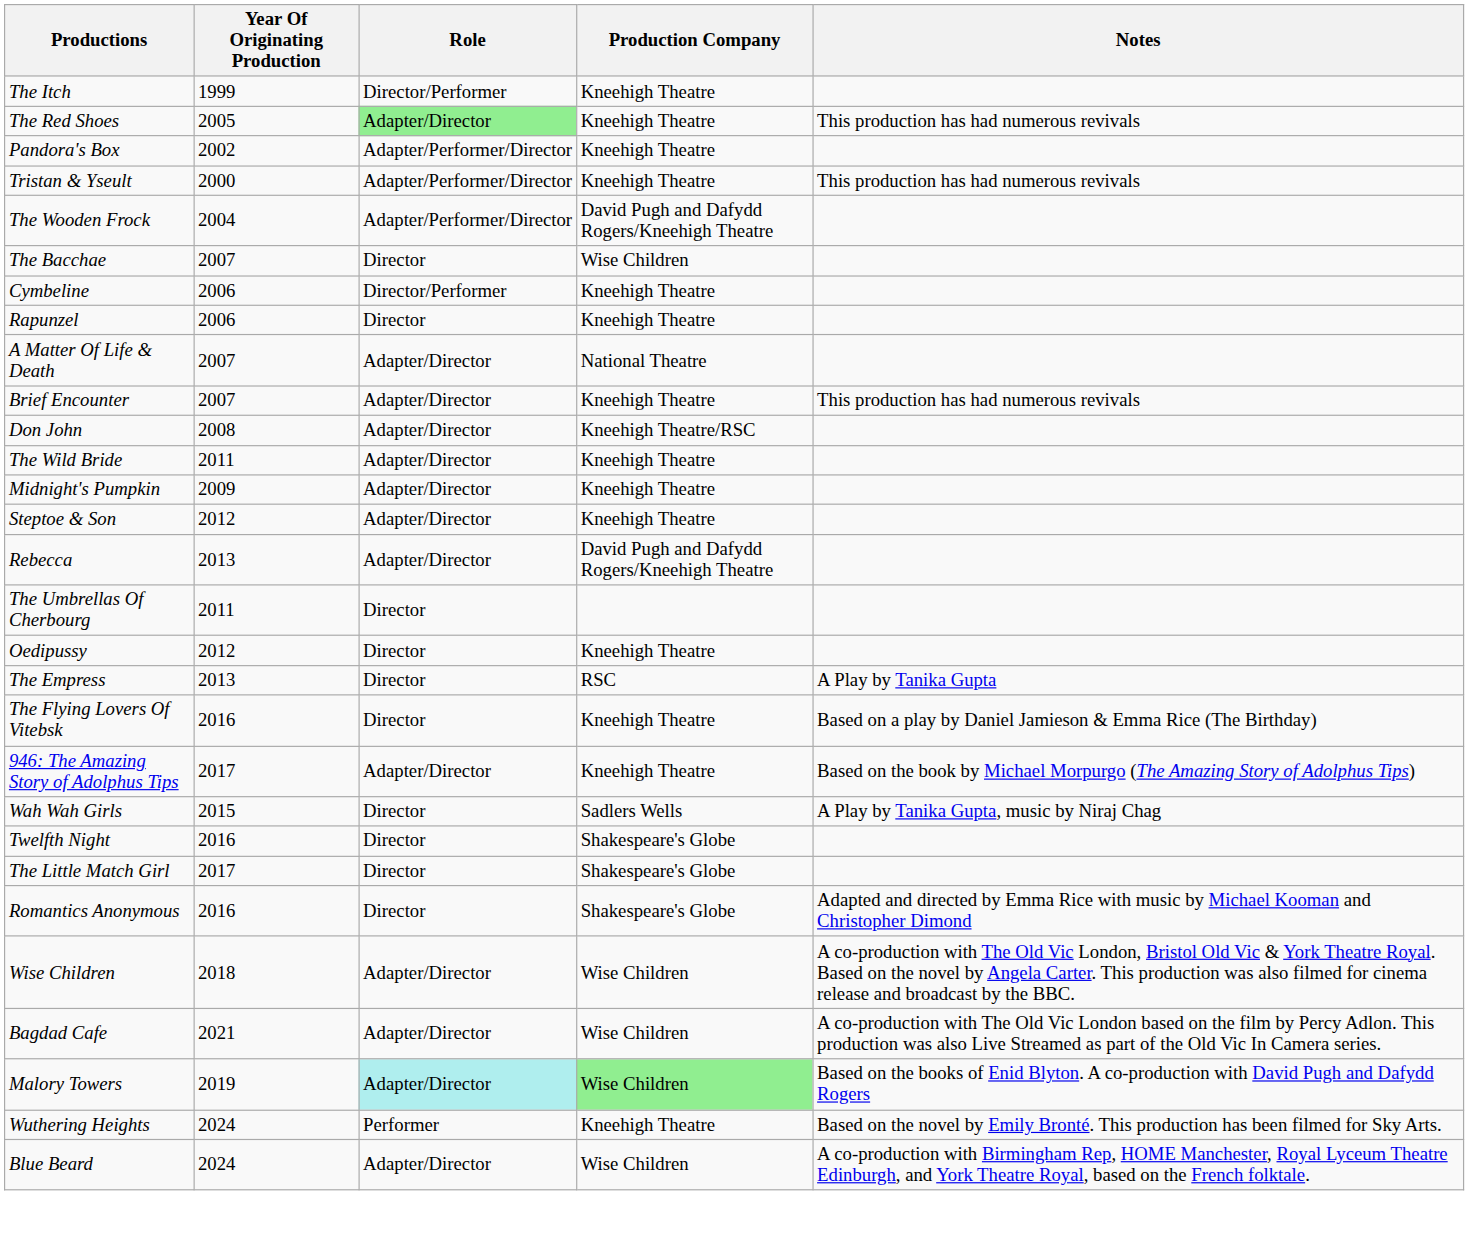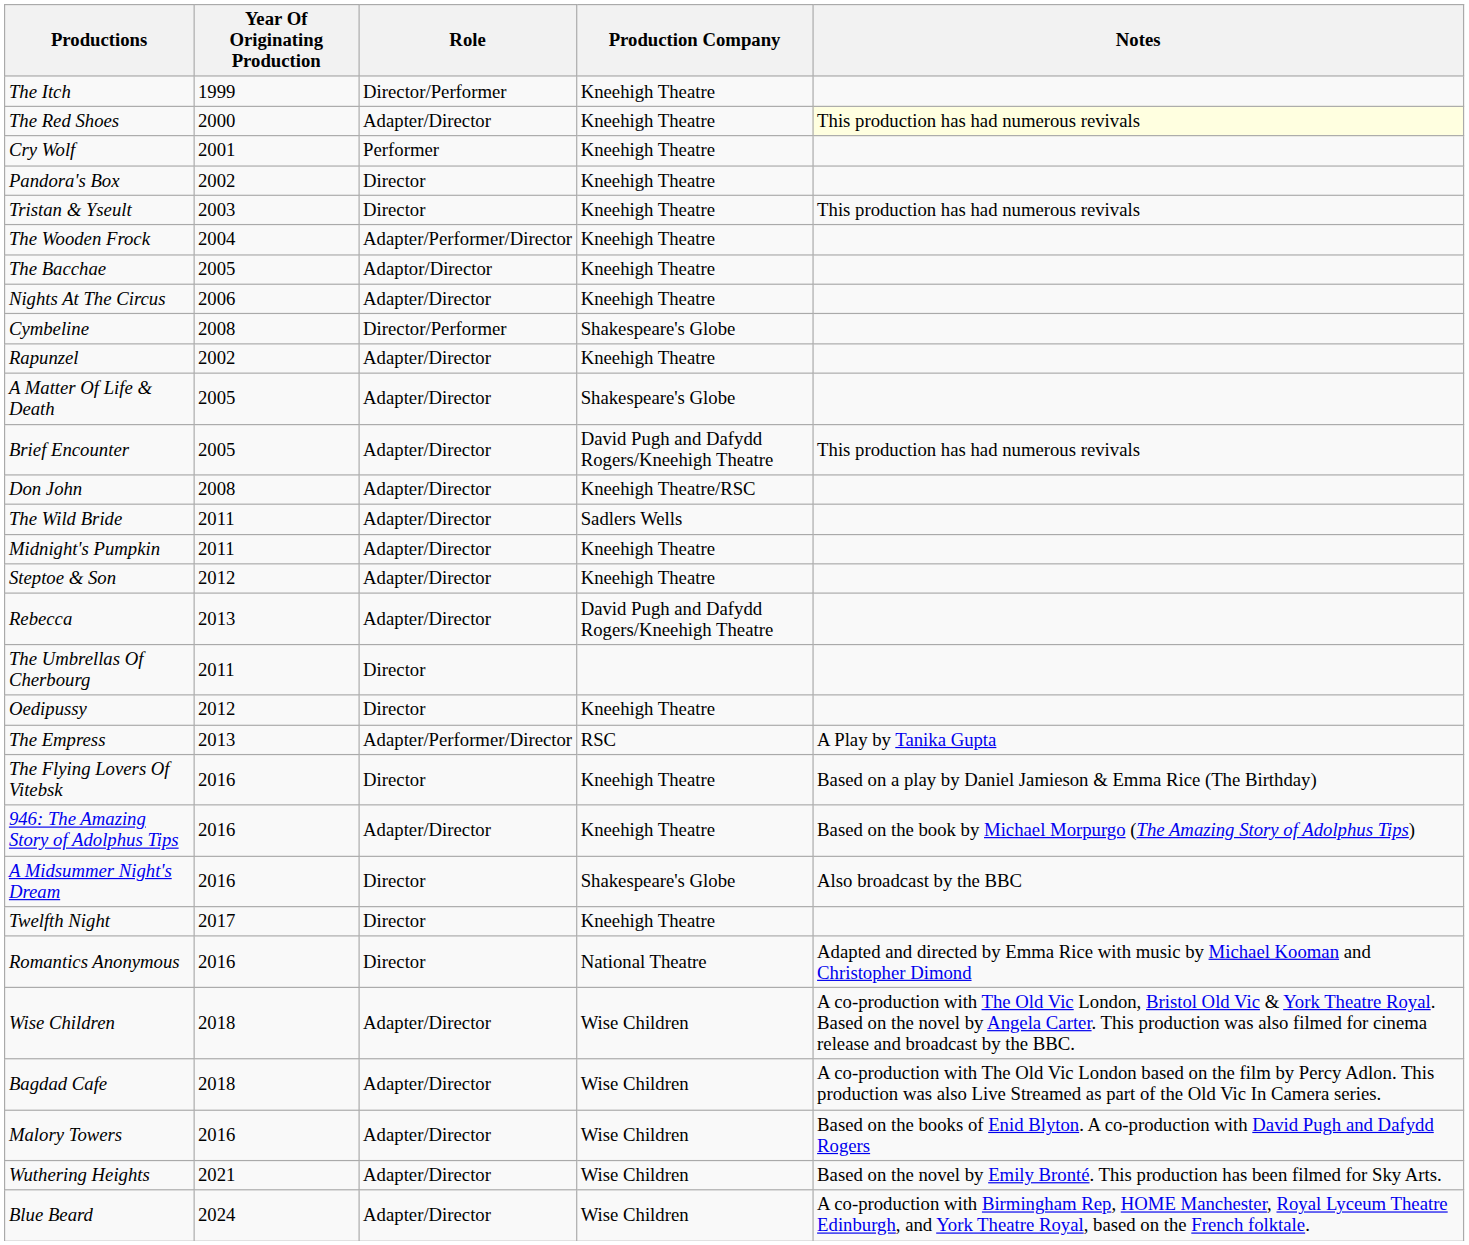The Red Shoes | Year Of Originating Production: 2005 -> 2000
The Red Shoes | Role: lightgreen background -> no background
The Red Shoes | Notes: no background -> lightyellow background
+ row: Cry Wolf | 2001 | Performer | Kneehigh Theatre
Pandora's Box | Role: Adapter/Performer/Director -> Director
Tristan & Yseult | Year Of Originating Production: 2000 -> 2003
Tristan & Yseult | Role: Adapter/Performer/Director -> Director
The Wooden Frock | Production Company: David Pugh and Dafydd Rogers/Kneehigh Theatre -> Kneehigh Theatre
The Bacchae | Year Of Originating Production: 2007 -> 2005
The Bacchae | Role: Director -> Adaptor/Director
The Bacchae | Production Company: Wise Children -> Kneehigh Theatre
+ row: Nights At The Circus | 2006 | Adapter/Director | Kneehigh Theatre
Cymbeline | Year Of Originating Production: 2006 -> 2008
Cymbeline | Production Company: Kneehigh Theatre -> Shakespeare's Globe
Rapunzel | Year Of Originating Production: 2006 -> 2002
Rapunzel | Role: Director -> Adapter/Director
A Matter Of Life & Death | Year Of Originating Production: 2007 -> 2005
A Matter Of Life & Death | Production Company: National Theatre -> Shakespeare's Globe
Brief Encounter | Year Of Originating Production: 2007 -> 2005
Brief Encounter | Production Company: Kneehigh Theatre -> David Pugh and Dafydd Rogers/Kneehigh Theatre
The Wild Bride | Production Company: Kneehigh Theatre -> Sadlers Wells
Midnight's Pumpkin | Year Of Originating Production: 2009 -> 2011
The Empress | Role: Director -> Adapter/Performer/Director
946: The Amazing Story of Adolphus Tips | Year Of Originating Production: 2017 -> 2016
+ row: A Midsummer Night's Dream | 2016 | Director | Shakespeare's Globe | Also broadcast by the BBC
- row: Wah Wah Girls | 2015 | Director | Sadlers Wells | A Play by Tanika Gupta, music by Niraj Chag
Twelfth Night | Year Of Originating Production: 2016 -> 2017
Twelfth Night | Production Company: Shakespeare's Globe -> Kneehigh Theatre
- row: The Little Match Girl | 2017 | Director | Shakespeare's Globe
Romantics Anonymous | Production Company: Shakespeare's Globe -> National Theatre
Bagdad Cafe | Year Of Originating Production: 2021 -> 2018
Malory Towers | Year Of Originating Production: 2019 -> 2016
Malory Towers | Role: paleturquoise background -> no background
Malory Towers | Production Company: lightgreen background -> no background
Wuthering Heights | Year Of Originating Production: 2024 -> 2021
Wuthering Heights | Role: Performer -> Adapter/Director
Wuthering Heights | Production Company: Kneehigh Theatre -> Wise Children
